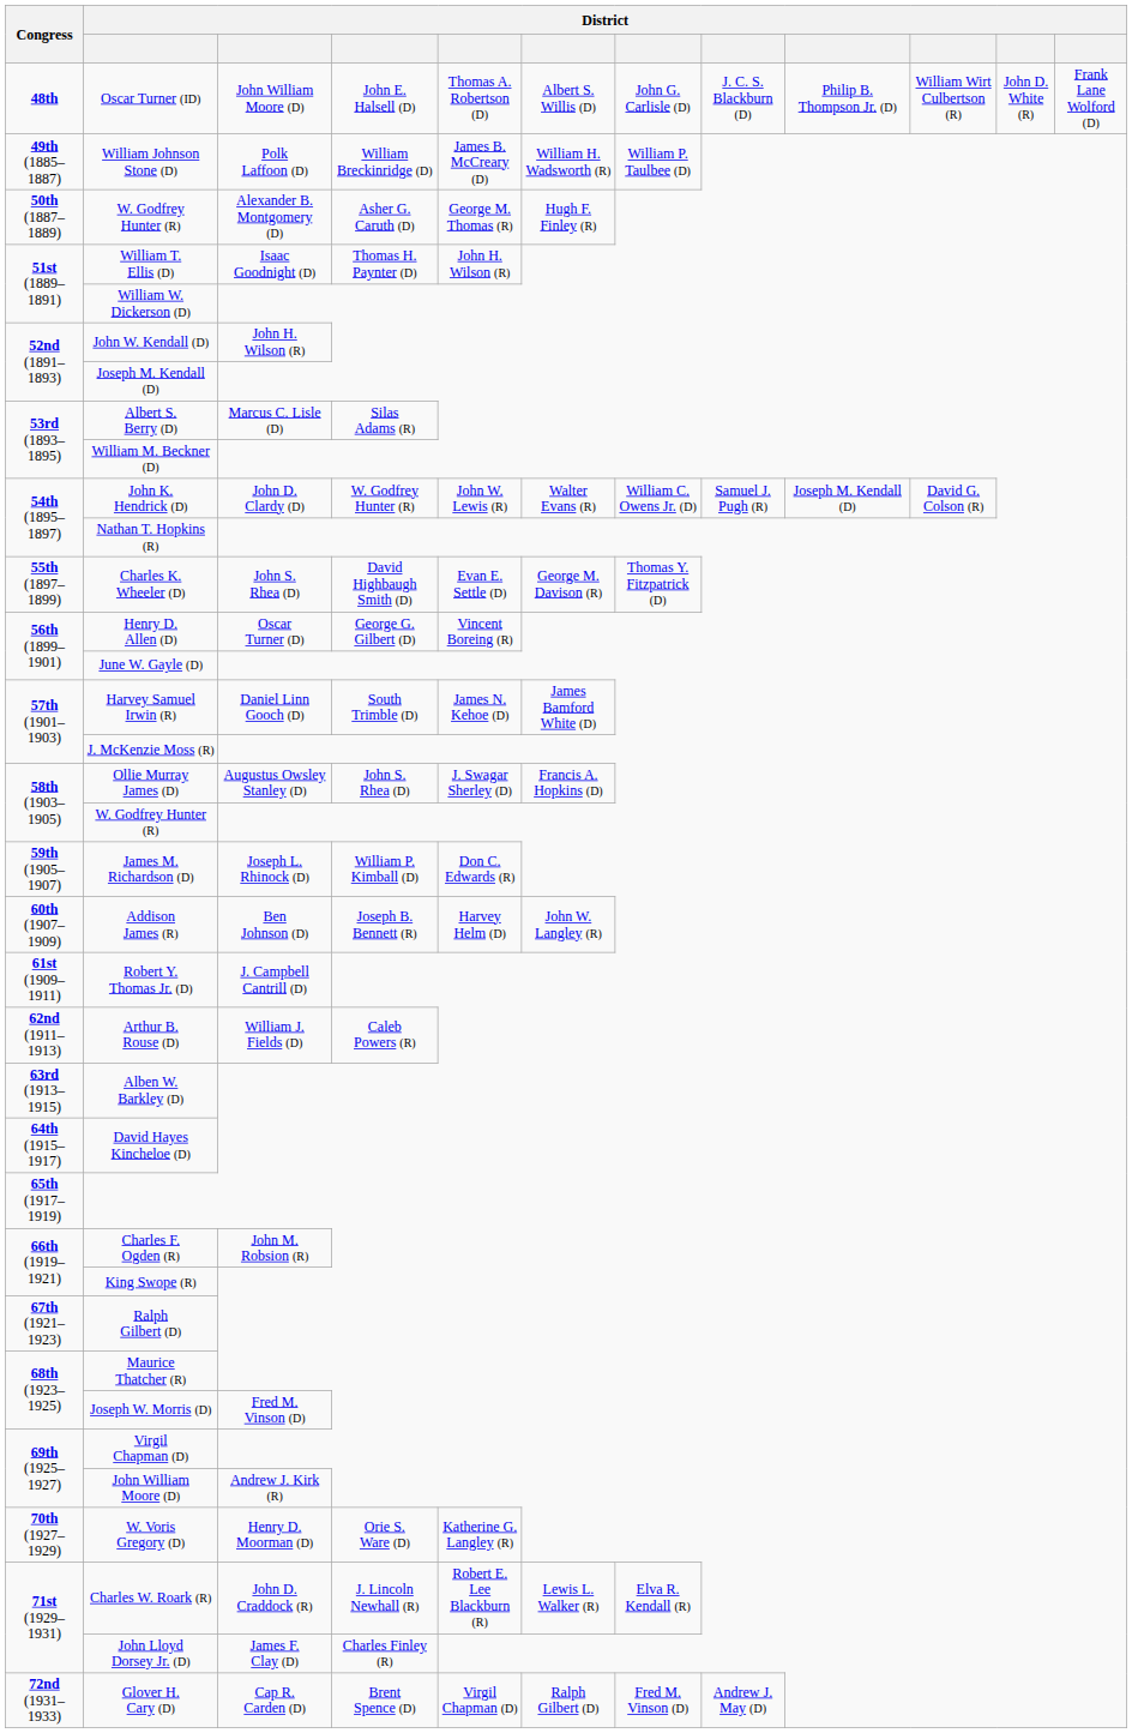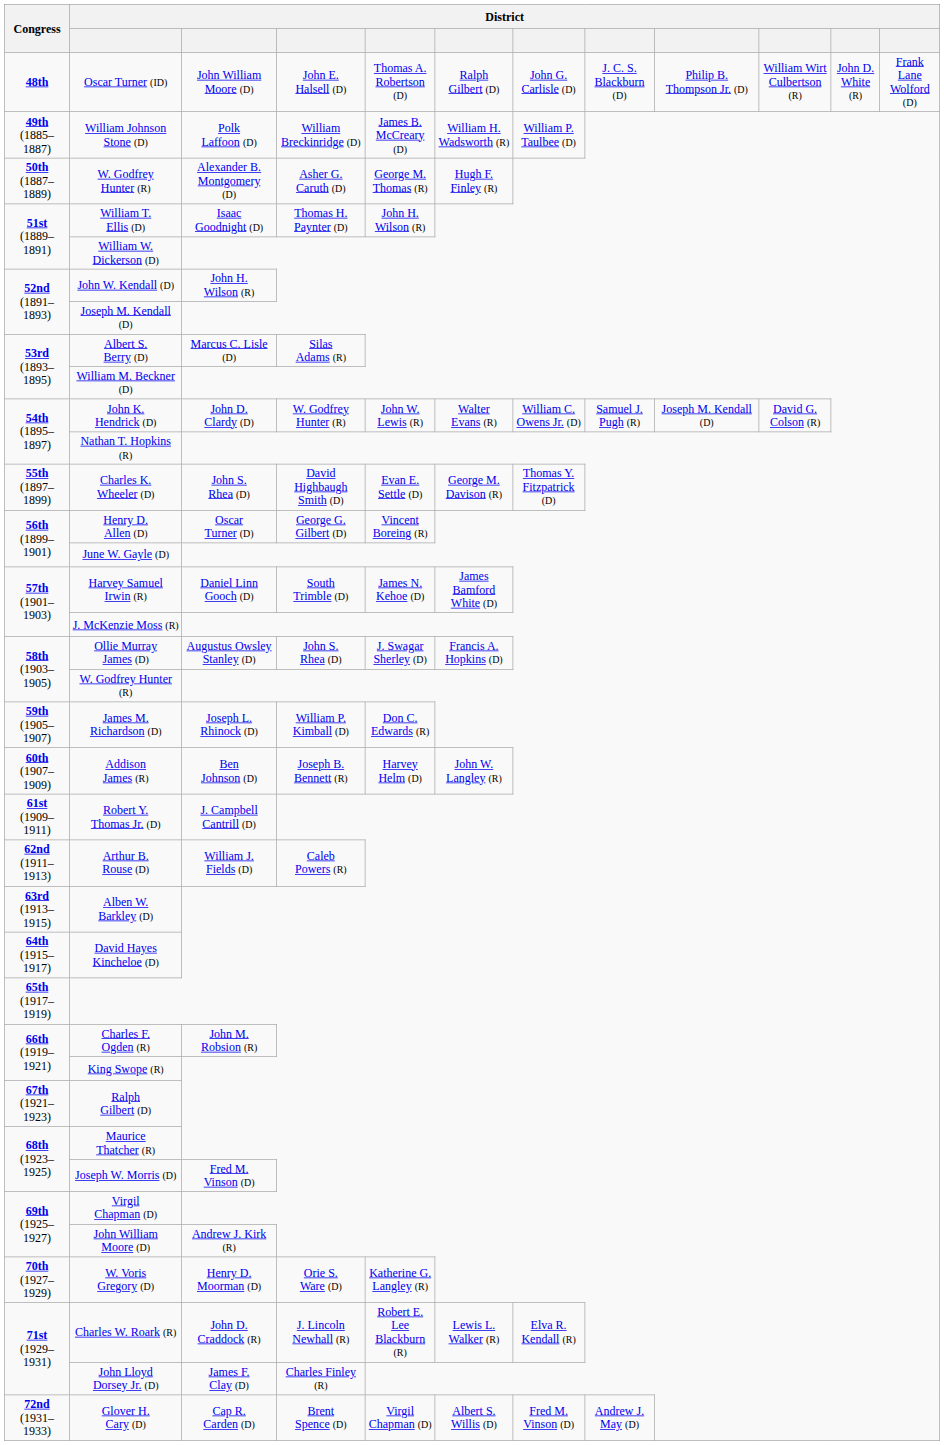Oscar Turner (ID) | column 6: Albert S. Willis (D) -> Ralph Gilbert (D)
Glover H. Cary (D) | column 6: Ralph Gilbert (D) -> Albert S. Willis (D)
